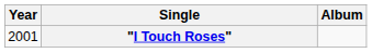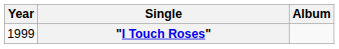"I Touch Roses" | Year: 2001 -> 1999
